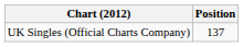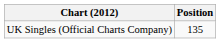UK Singles (Official Charts Company) | Position: 137 -> 135
